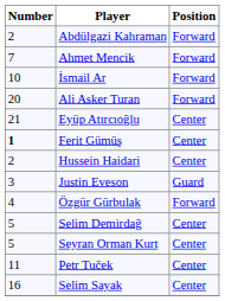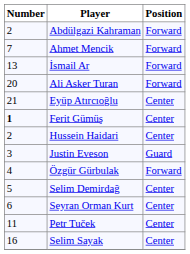İsmail Ar | Number: 10 -> 13
Seyran Orman Kurt | Number: 5 -> 6
